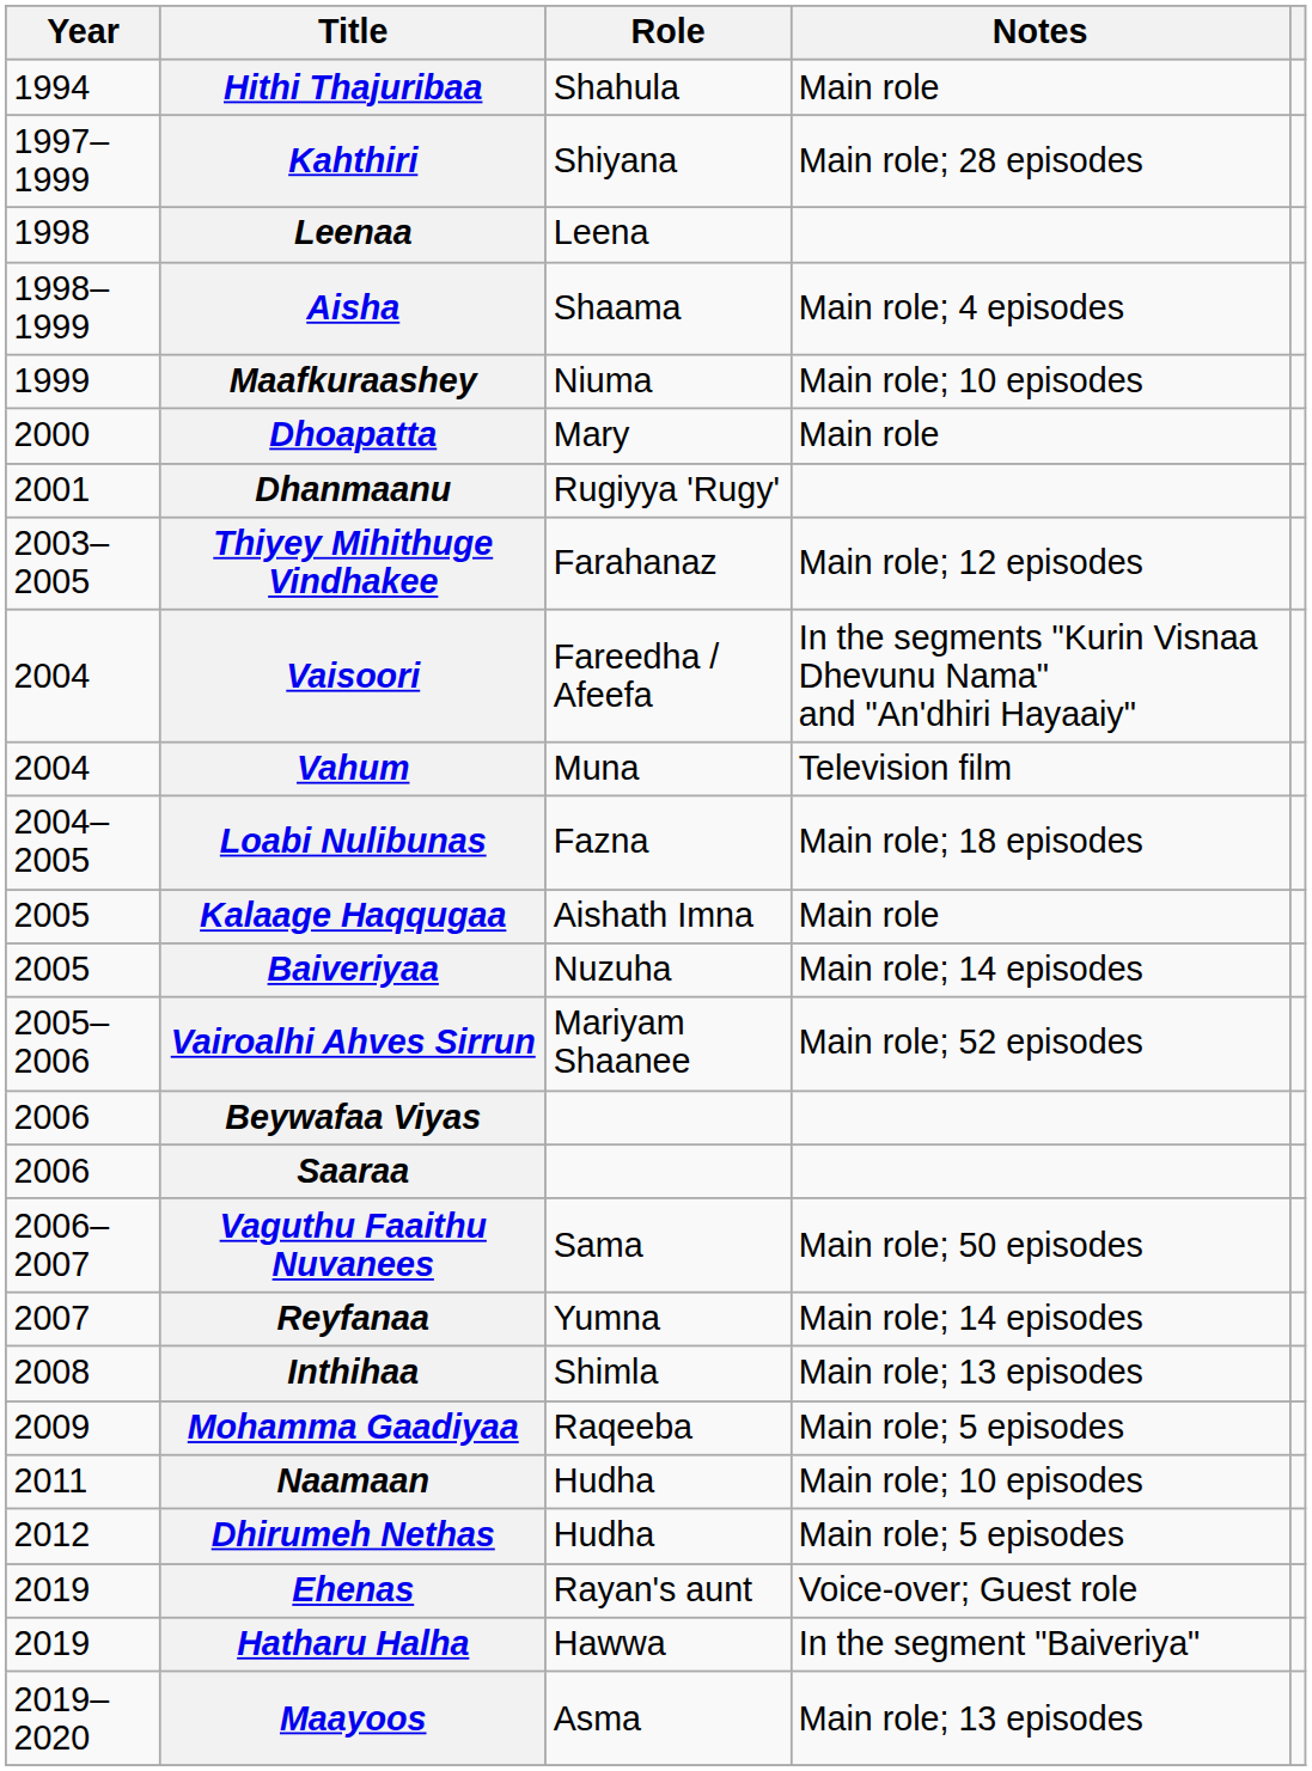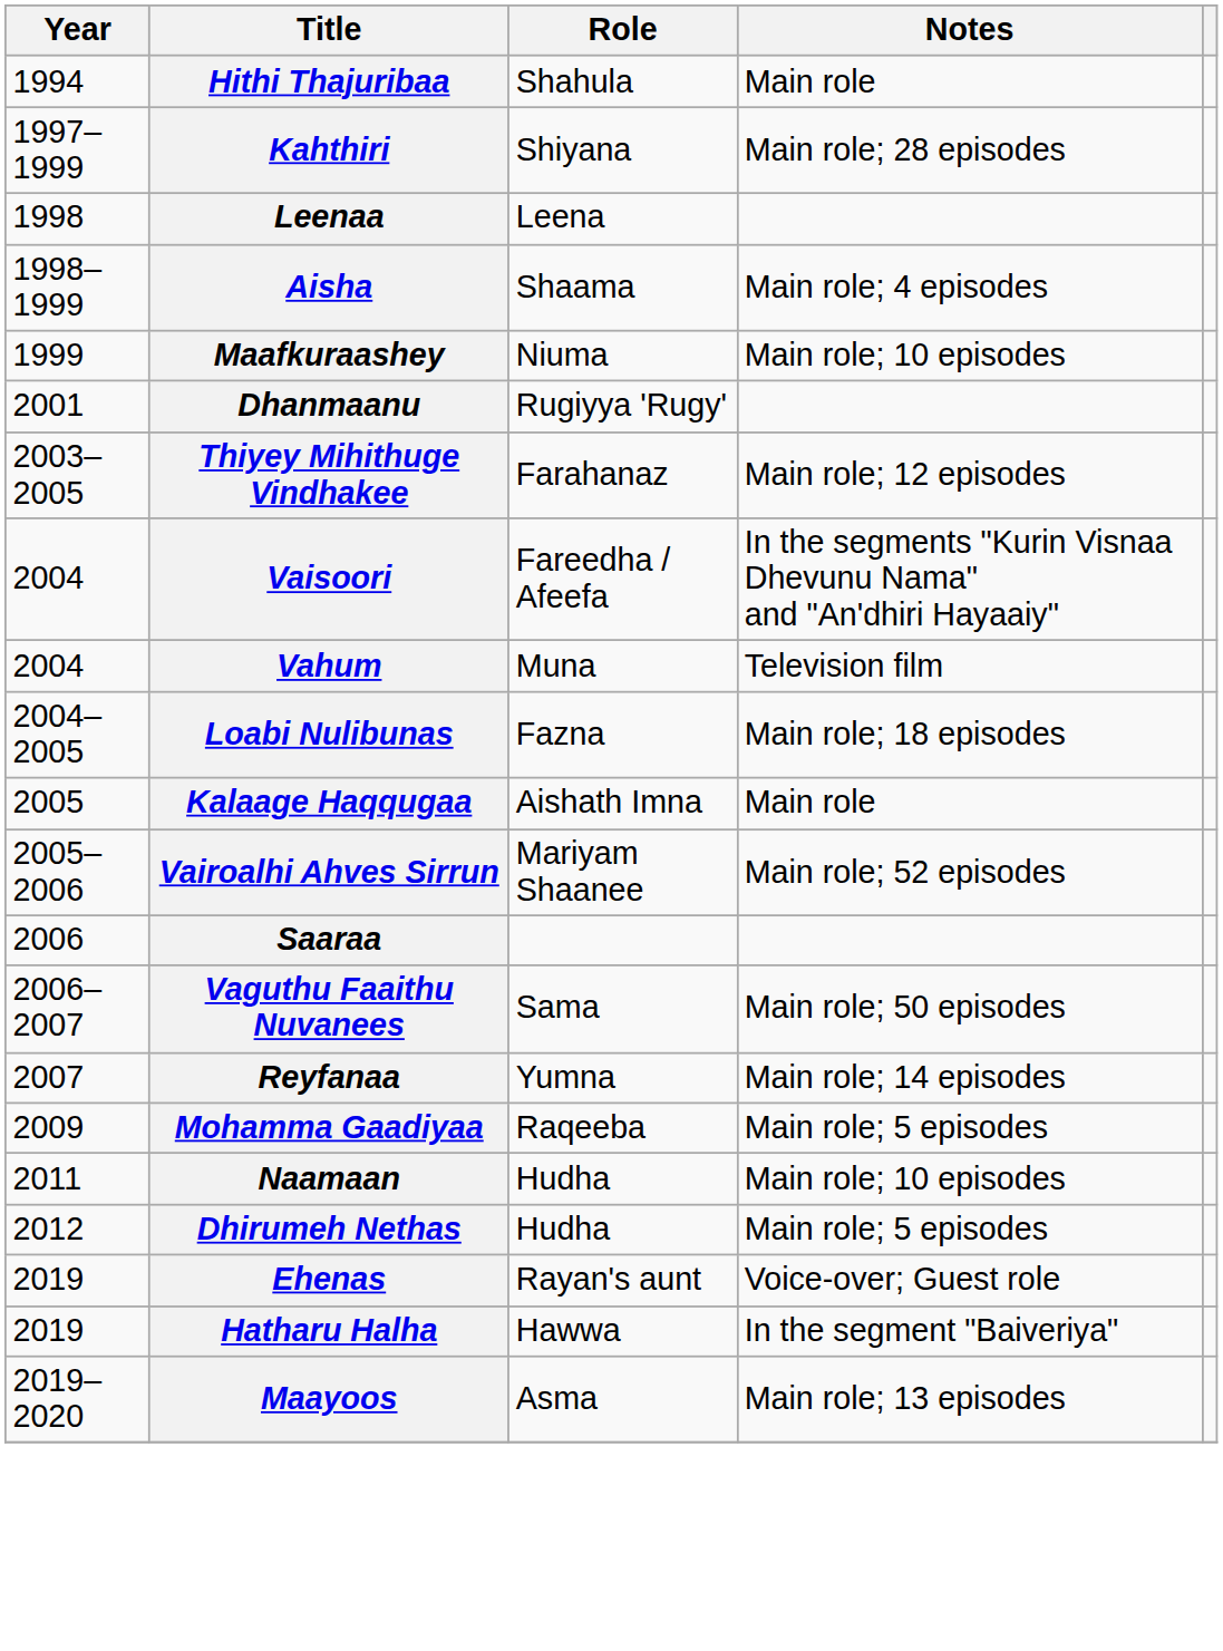- row: 2000 | Dhoapatta | Mary | Main role
- row: 2005 | Baiveriyaa | Nuzuha | Main role; 14 episodes
- row: 2006 | Beywafaa Viyas
- row: 2008 | Inthihaa | Shimla | Main role; 13 episodes
